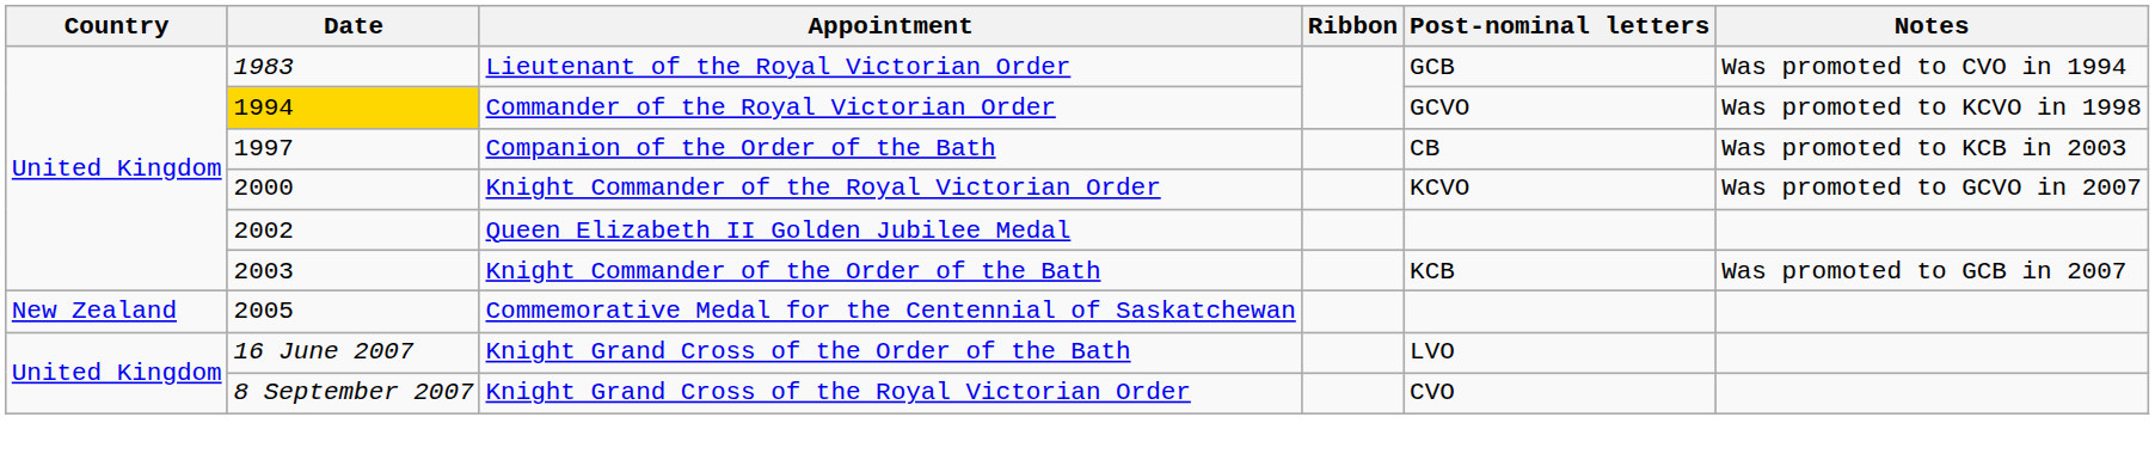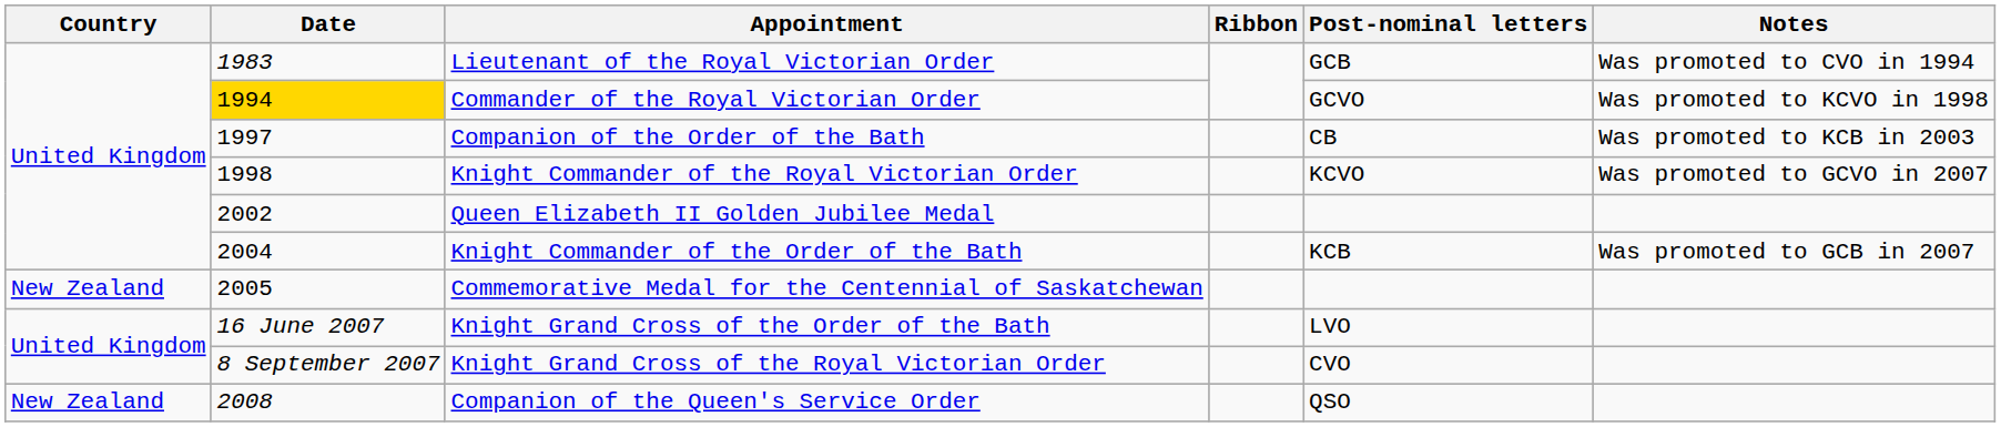Knight Commander of the Royal Victorian Order | Date: 2000 -> 1998
Knight Commander of the Order of the Bath | Date: 2003 -> 2004
+ row: New Zealand | 2008 | Companion of the Queen's Service Order | QSO
